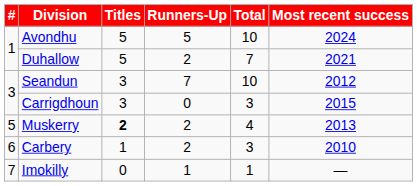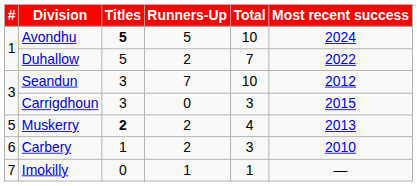Avondhu | Titles: normal -> bold
Duhallow | Most recent success: 2021 -> 2022
